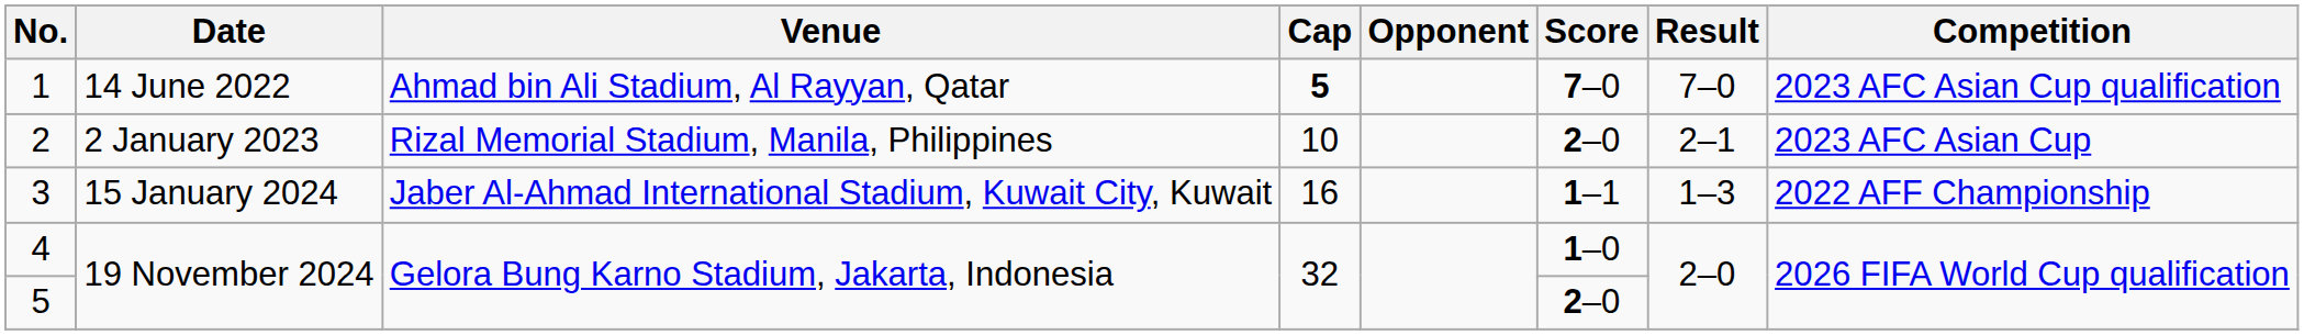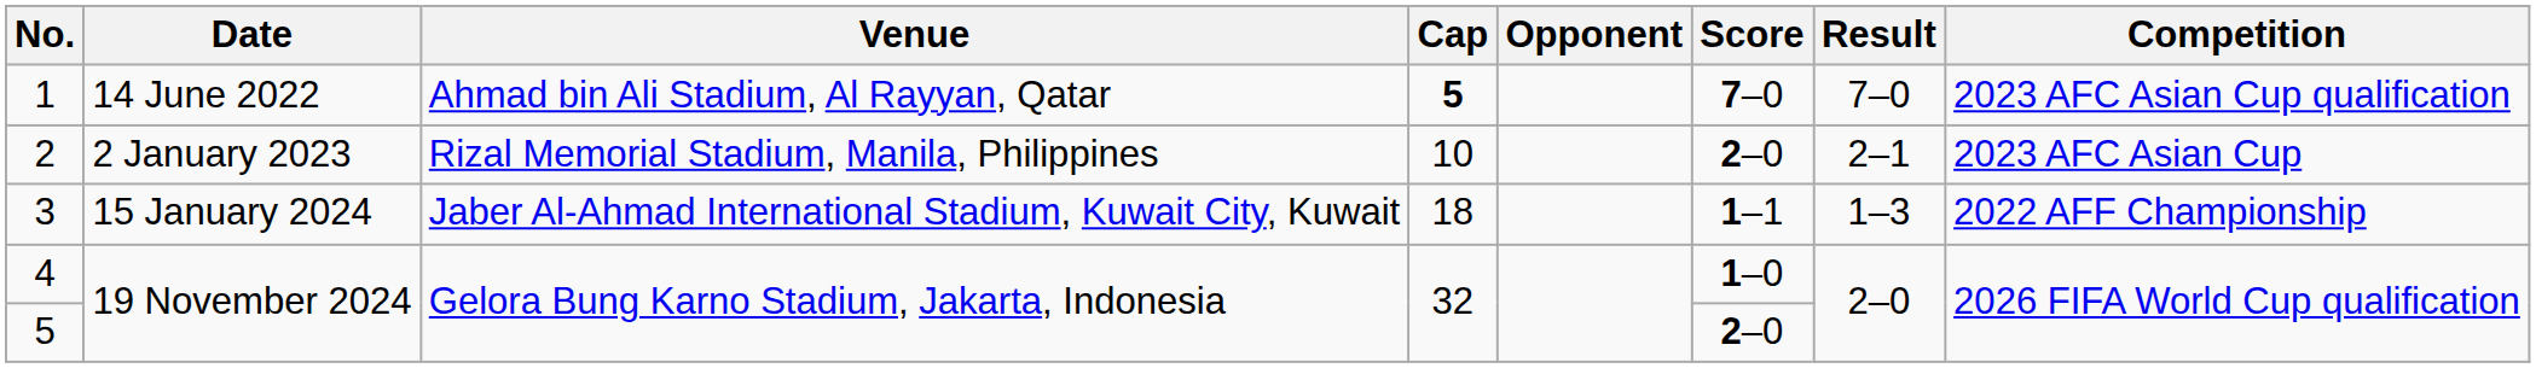3 | Cap: 16 -> 18
